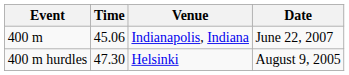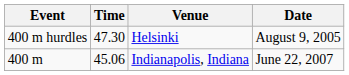rows swapped: 400 m <-> 400 m hurdles
